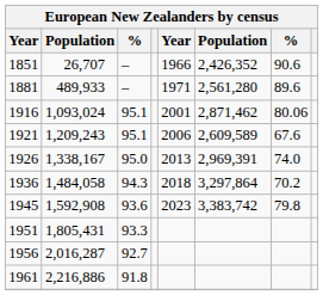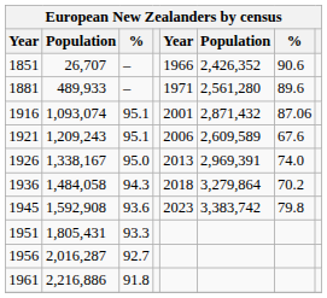1916 | column 2: 1,093,024 -> 1,093,074
1916 | column 6: 2,871,462 -> 2,871,432
1916 | column 7: 80.06 -> 87.06
1936 | column 6: 3,297,864 -> 3,279,864
